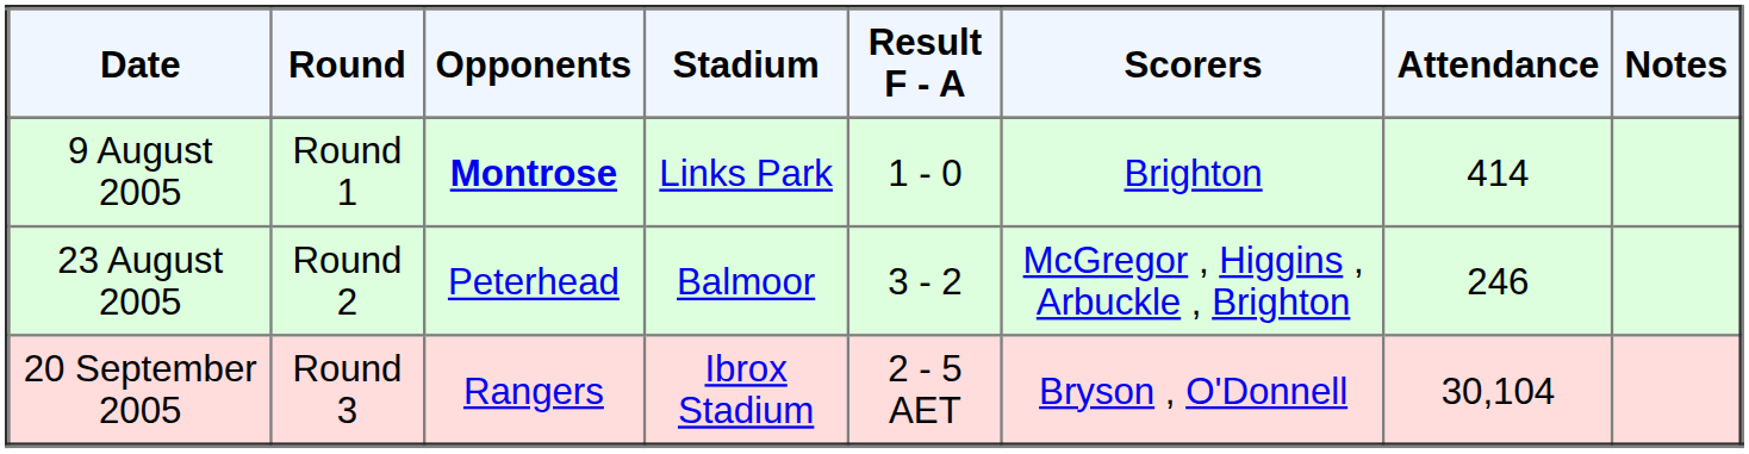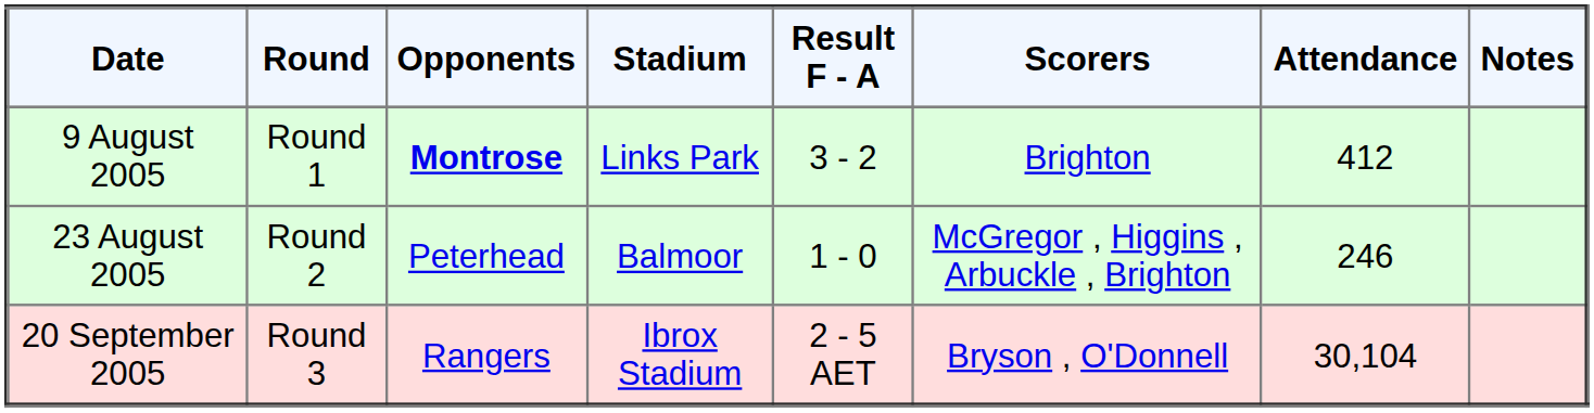9 August 2005 | Result F - A: 1 - 0 -> 3 - 2
9 August 2005 | Attendance: 414 -> 412
23 August 2005 | Result F - A: 3 - 2 -> 1 - 0
